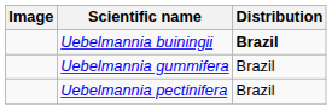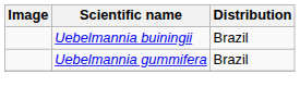Uebelmannia buiningii | Distribution: bold -> normal
- row: Uebelmannia pectinifera | Brazil
